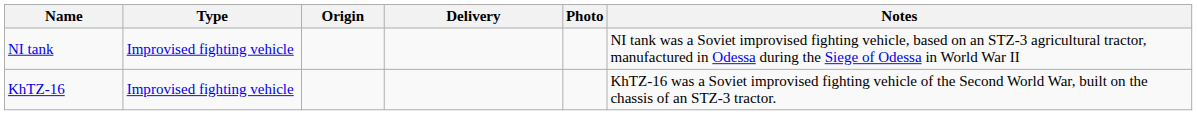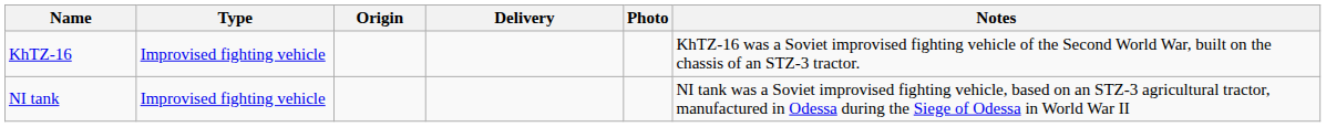rows swapped: NI tank <-> KhTZ-16
